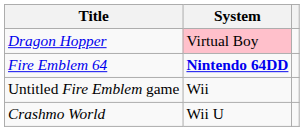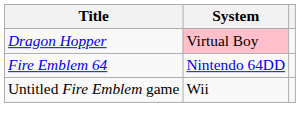Fire Emblem 64 | System: bold -> normal
- row: Crashmo World | Wii U
